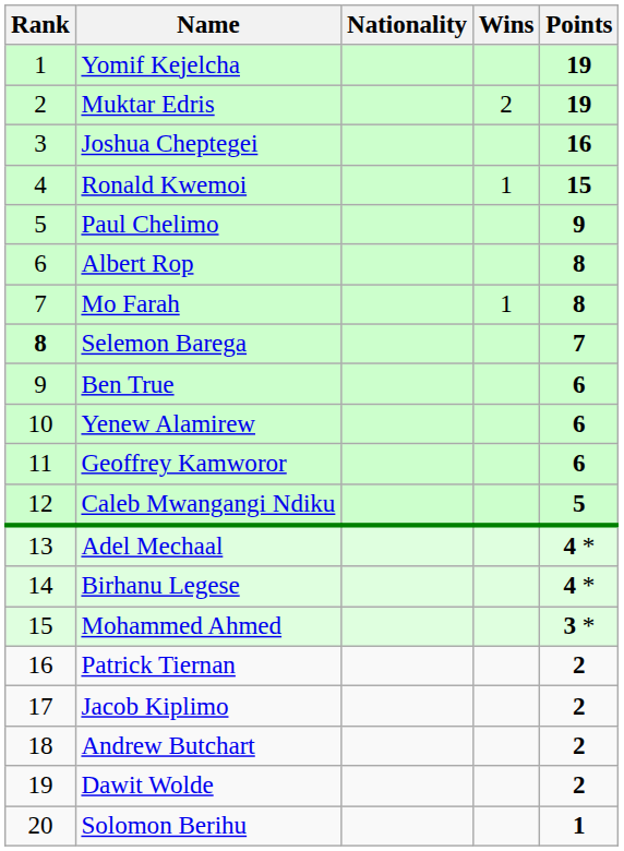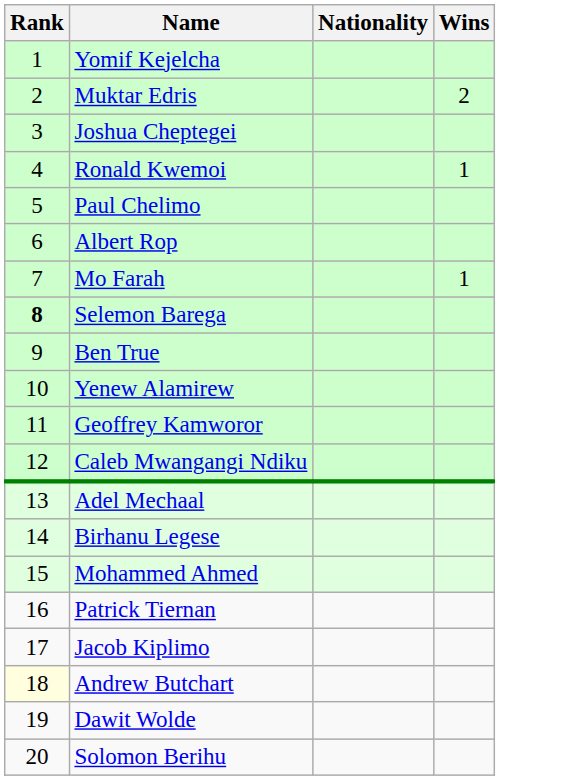- column: Points | 19 | 19 | 16 | 15 | 9 | 8 | 8 | 7 | 6 | 6 | 6 | 5 | 4 * | 4 * | 3 * | 2 | 2 | 2 | 2 | 1
Andrew Butchart | Rank: no background -> lightyellow background
